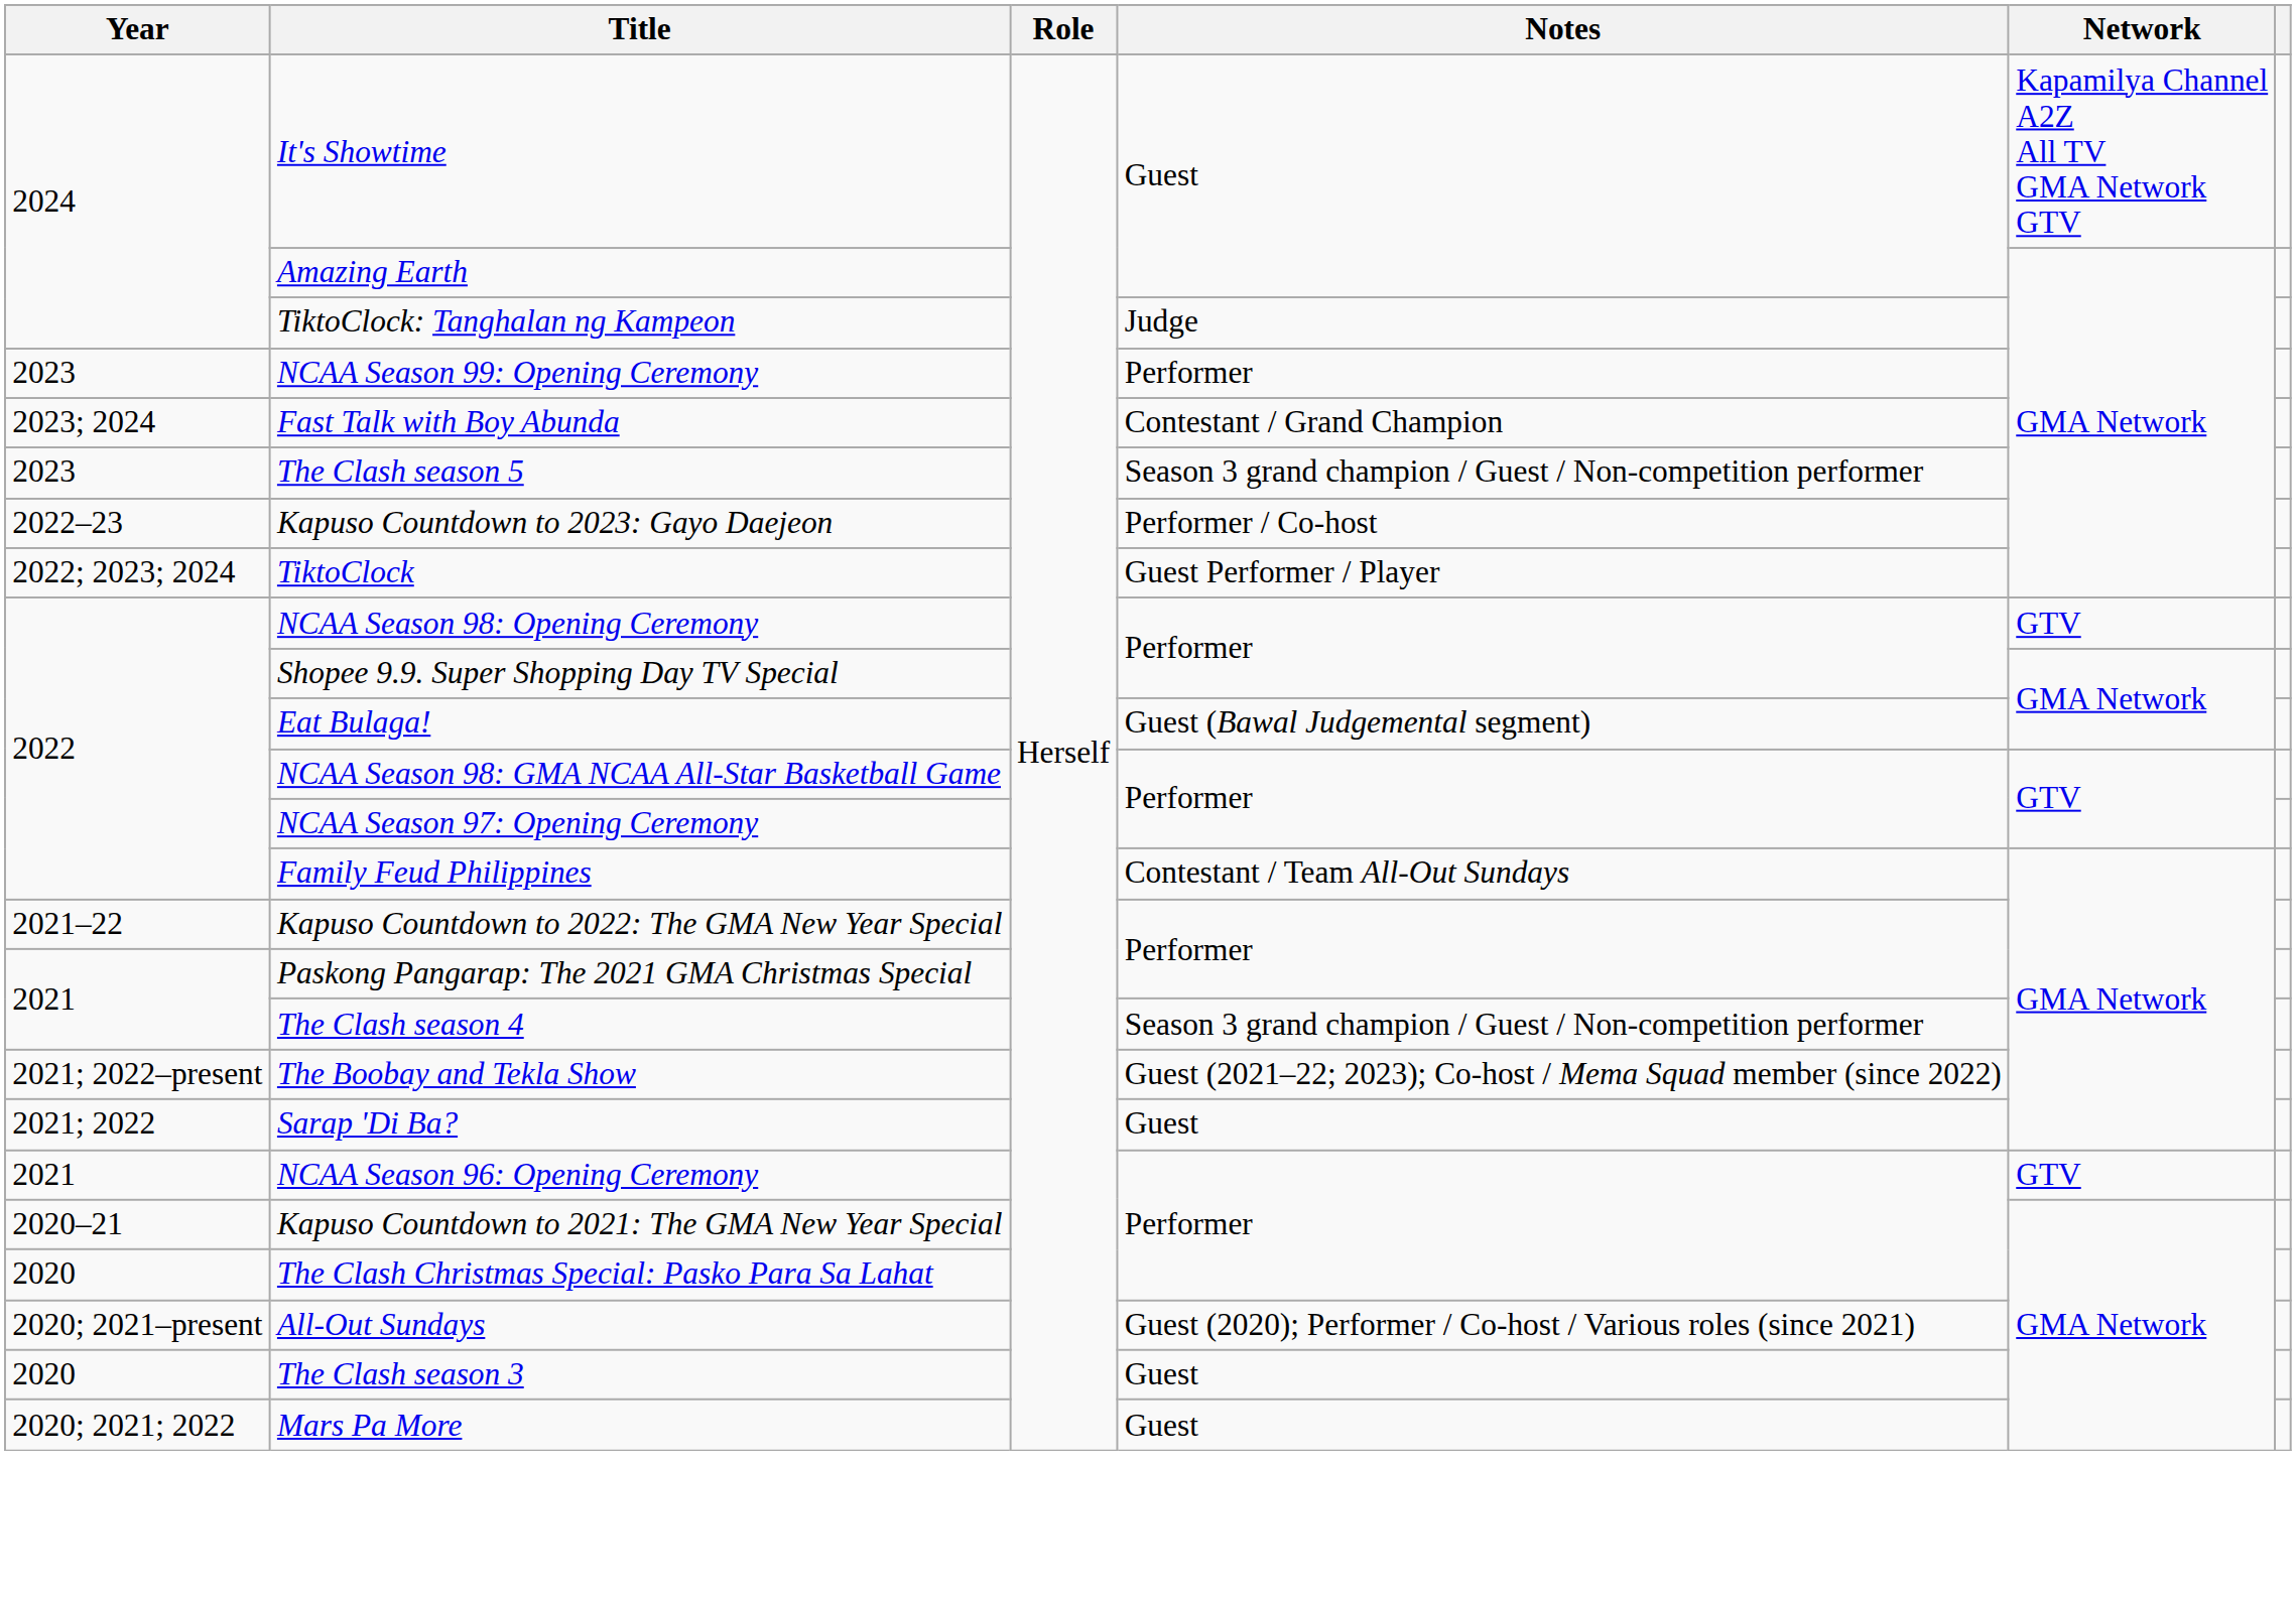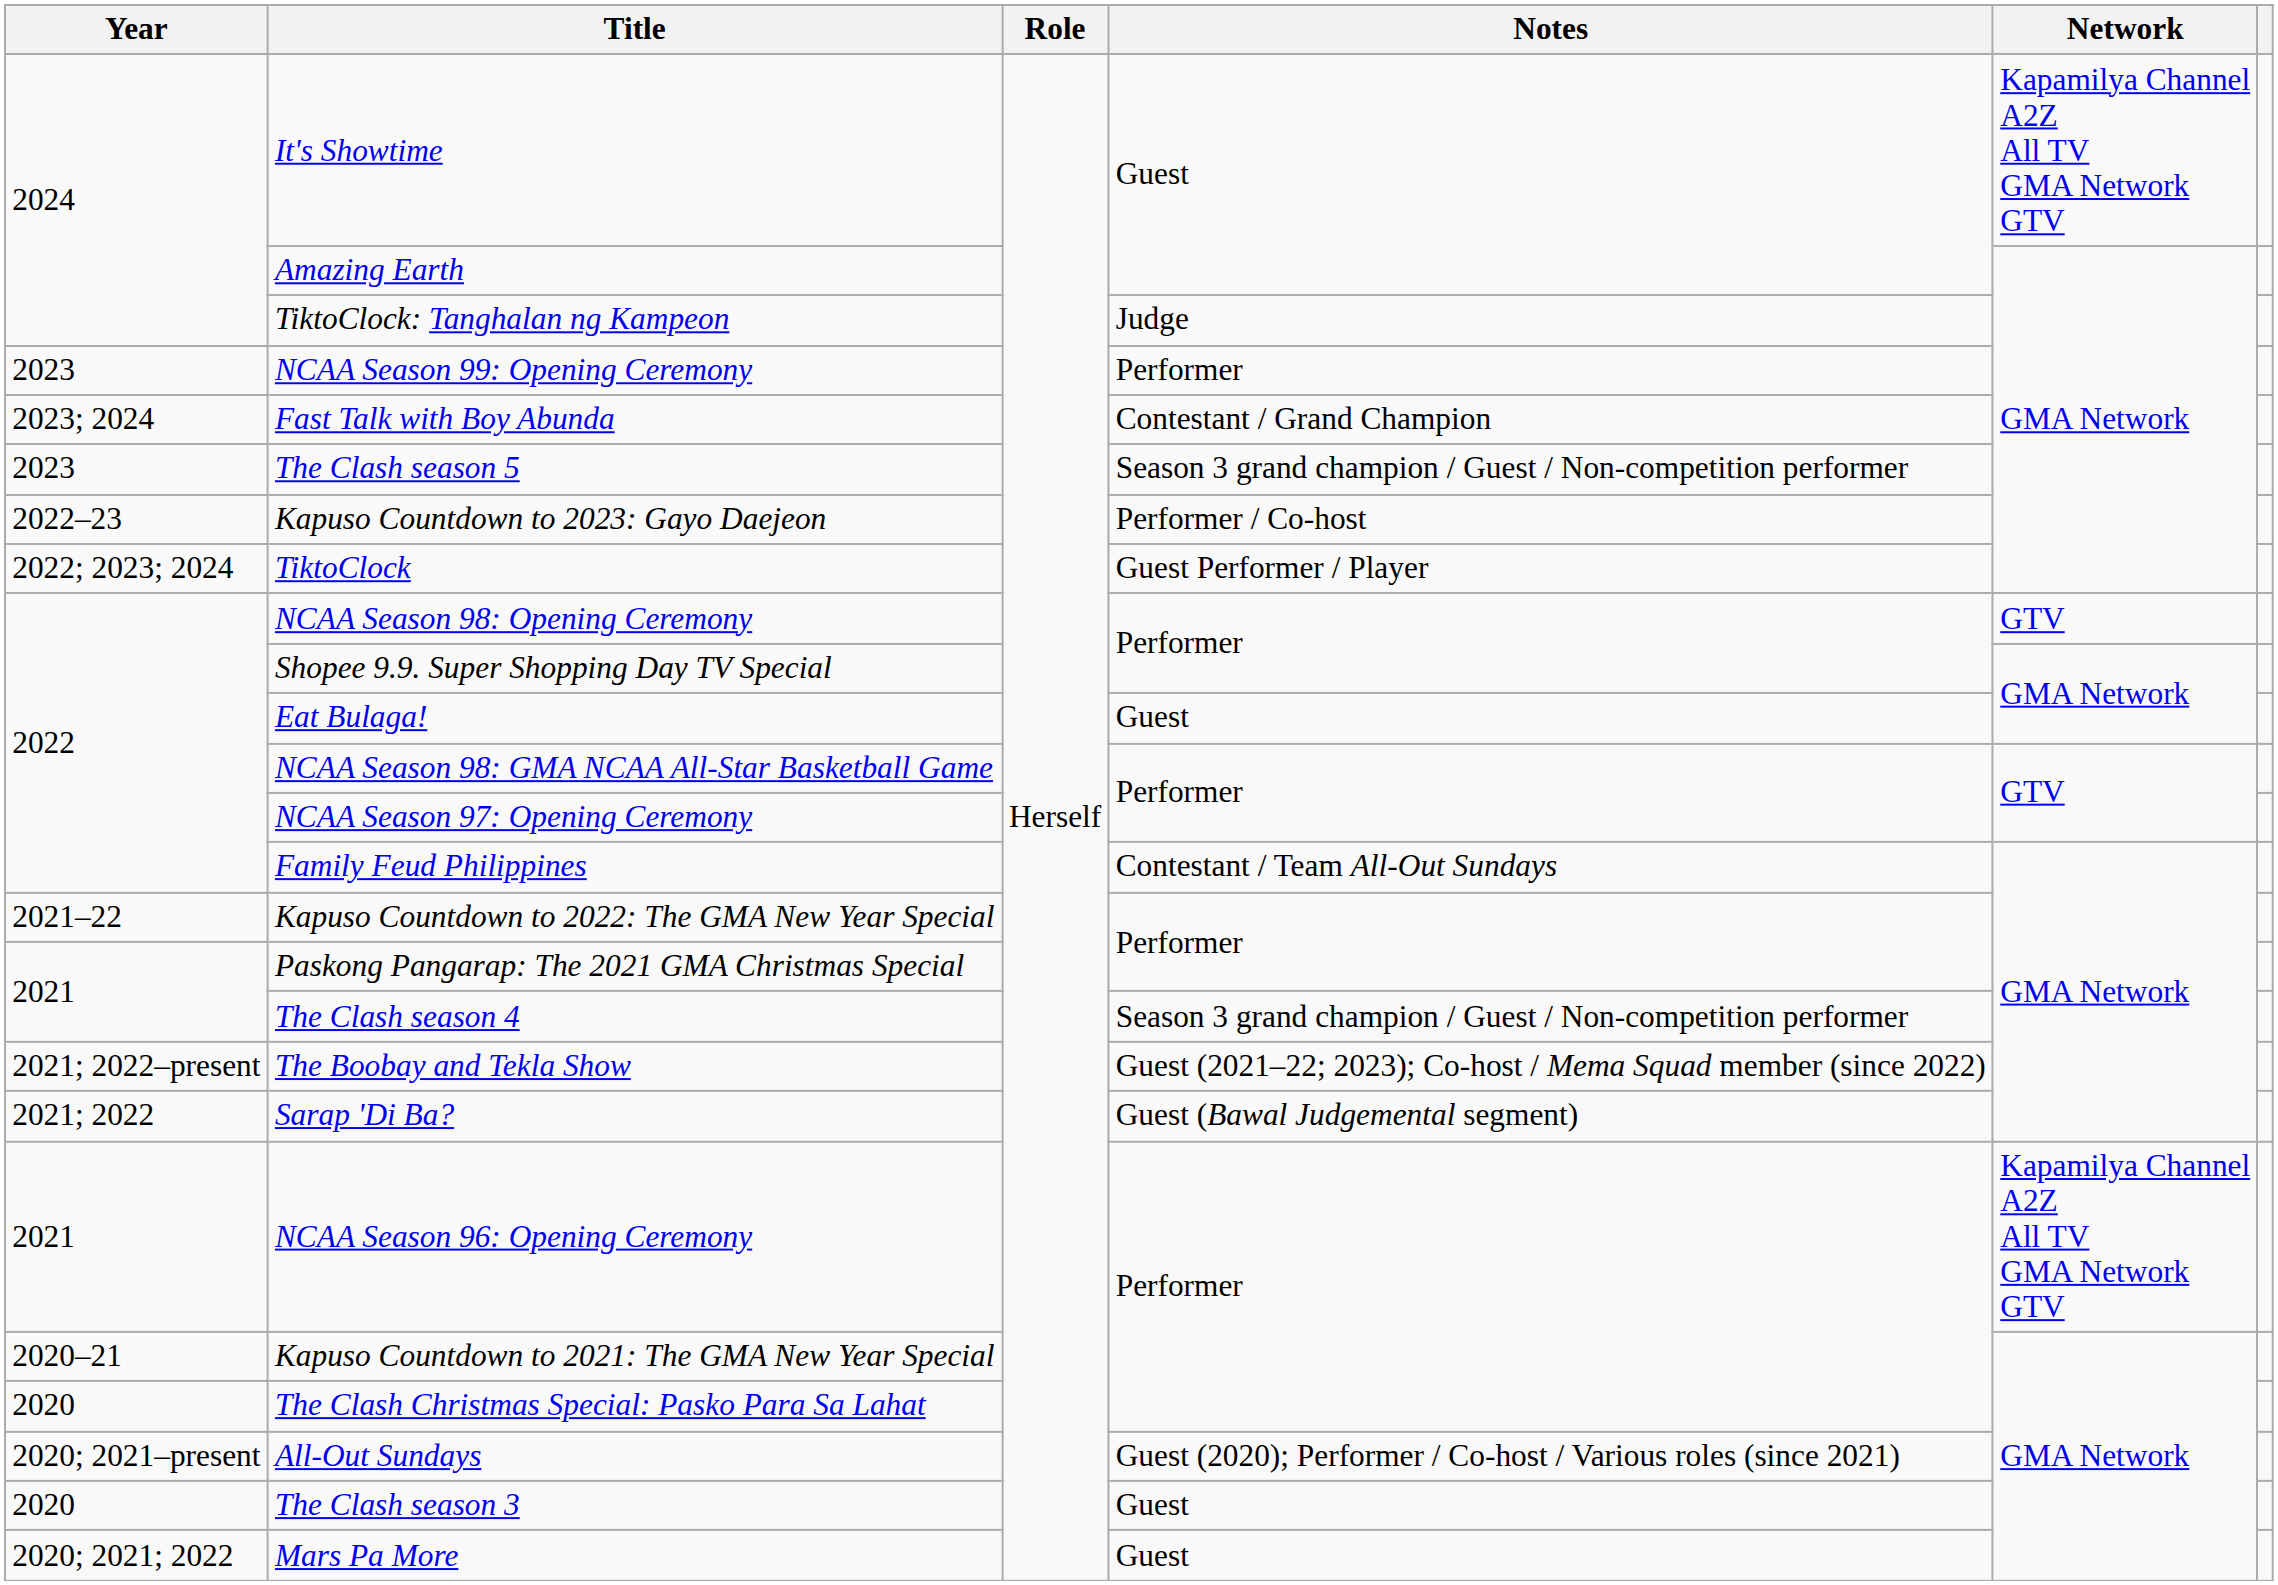Eat Bulaga! | Notes: Guest (Bawal Judgemental segment) -> Guest
Sarap 'Di Ba? | Notes: Guest -> Guest (Bawal Judgemental segment)
NCAA Season 96: Opening Ceremony | Network: GTV -> Kapamilya Channel A2Z All TV GMA Network GTV
